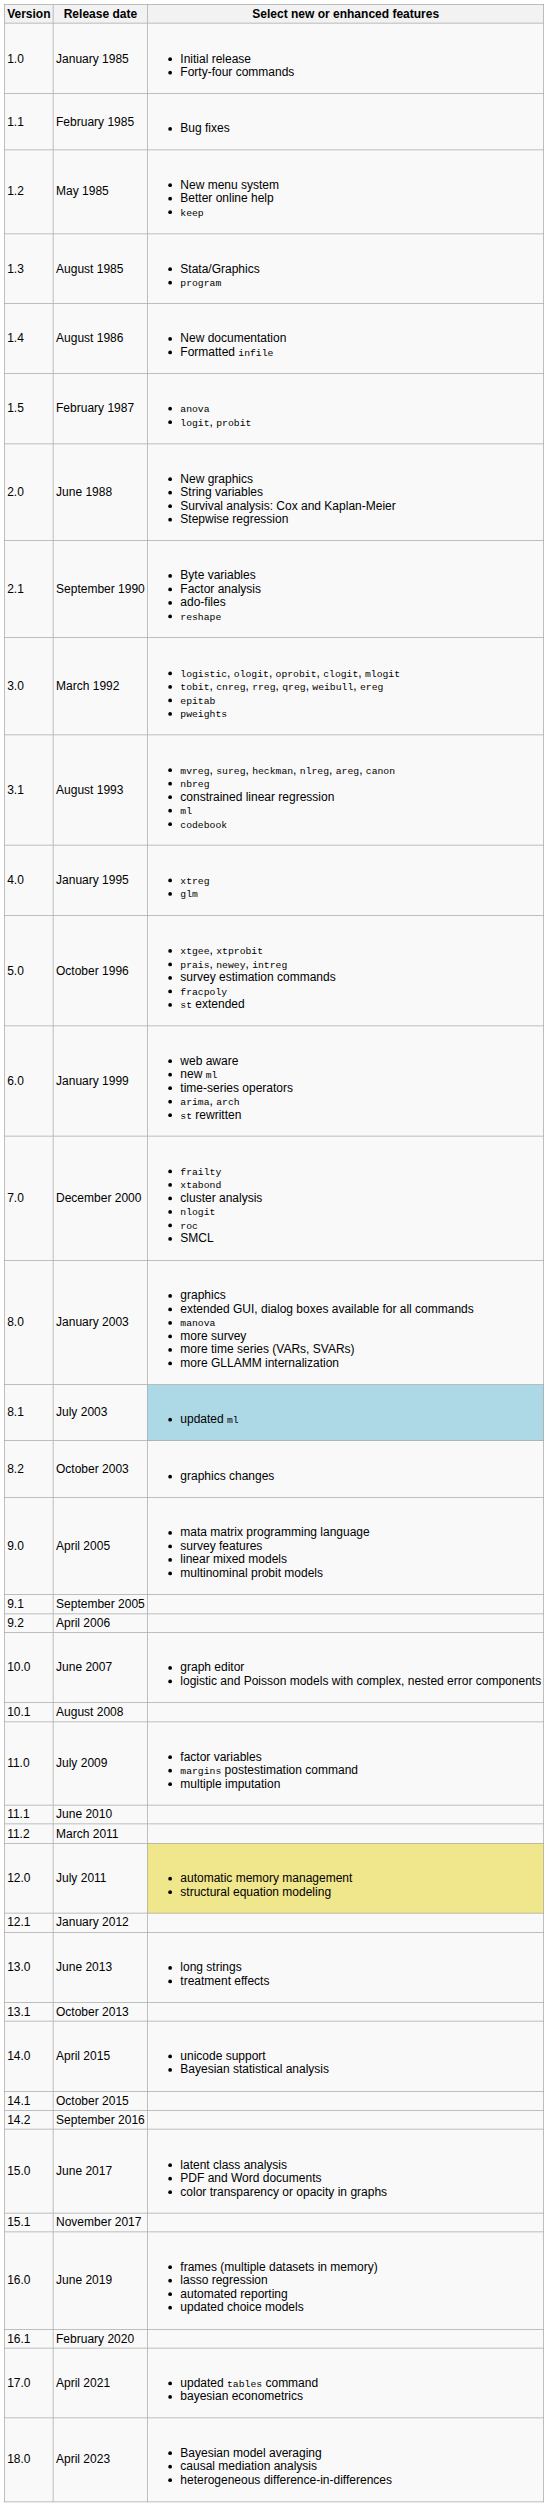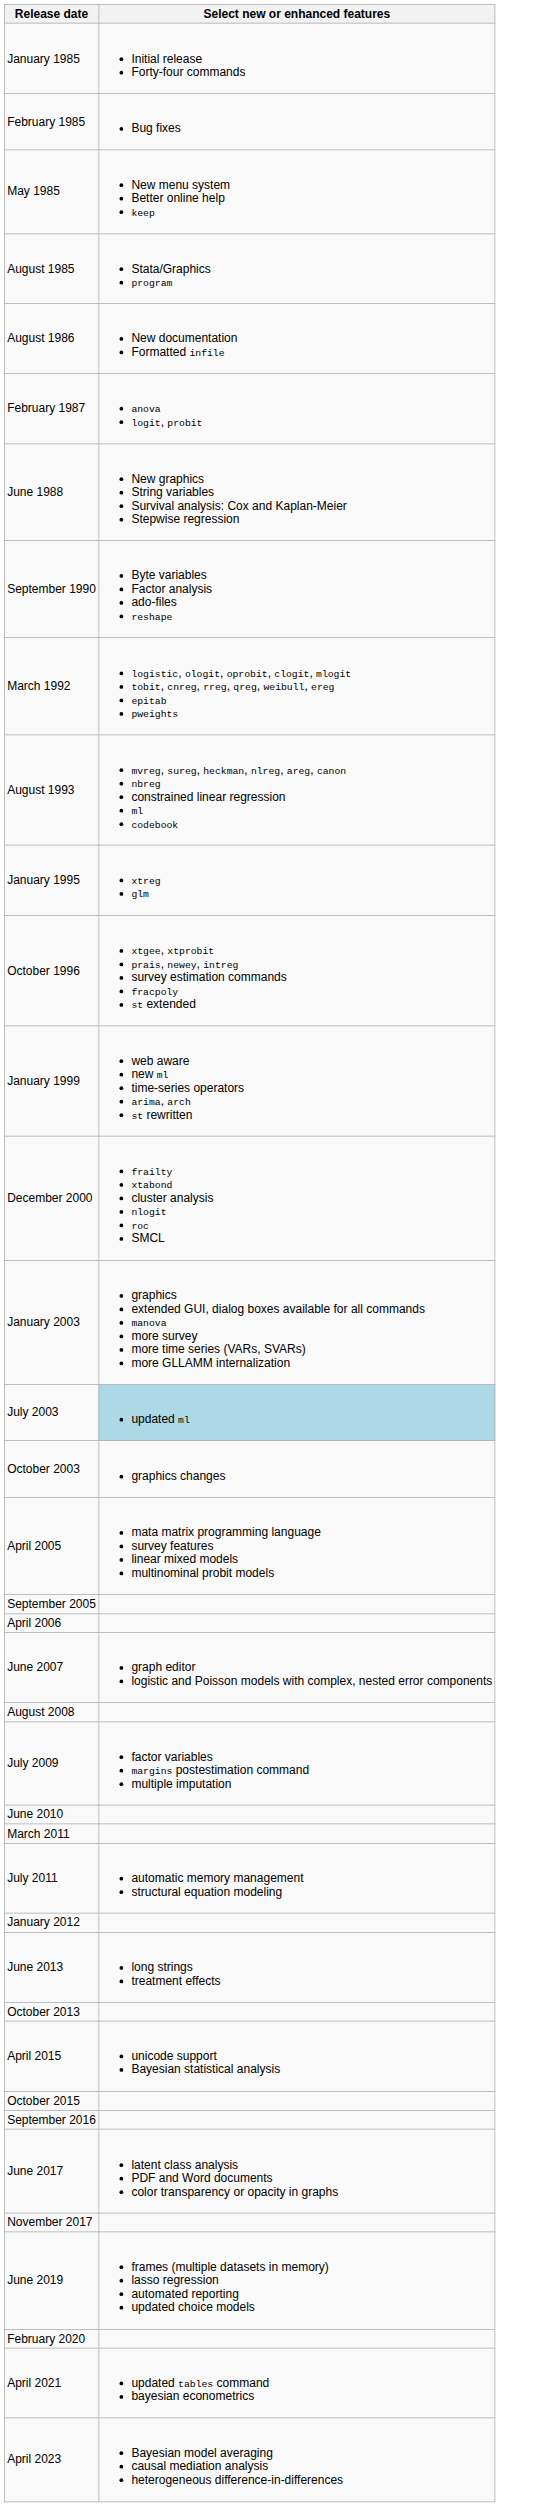- column: Version | 1.0 | 1.1 | 1.2 | 1.3 | 1.4 | 1.5 | 2.0 | 2.1 | 3.0 | 3.1 | 4.0 | 5.0 | 6.0 | 7.0 | 8.0 | 8.1 | 8.2 | 9.0 | 9.1 | 9.2 | 10.0 | 10.1 | 11.0 | 11.1 | 11.2 | 12.0 | 12.1 | 13.0 | 13.1 | 14.0 | 14.1 | 14.2 | 15.0 | 15.1 | 16.0 | 16.1 | 17.0 | 18.0
July 2011 | Select new or enhanced features: khaki background -> no background
